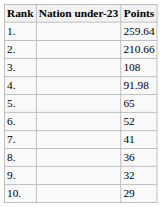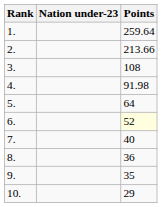2. | Points: 210.66 -> 213.66
5. | Points: 65 -> 64
6. | Points: no background -> lightyellow background
7. | Points: 41 -> 40
9. | Points: 32 -> 35
